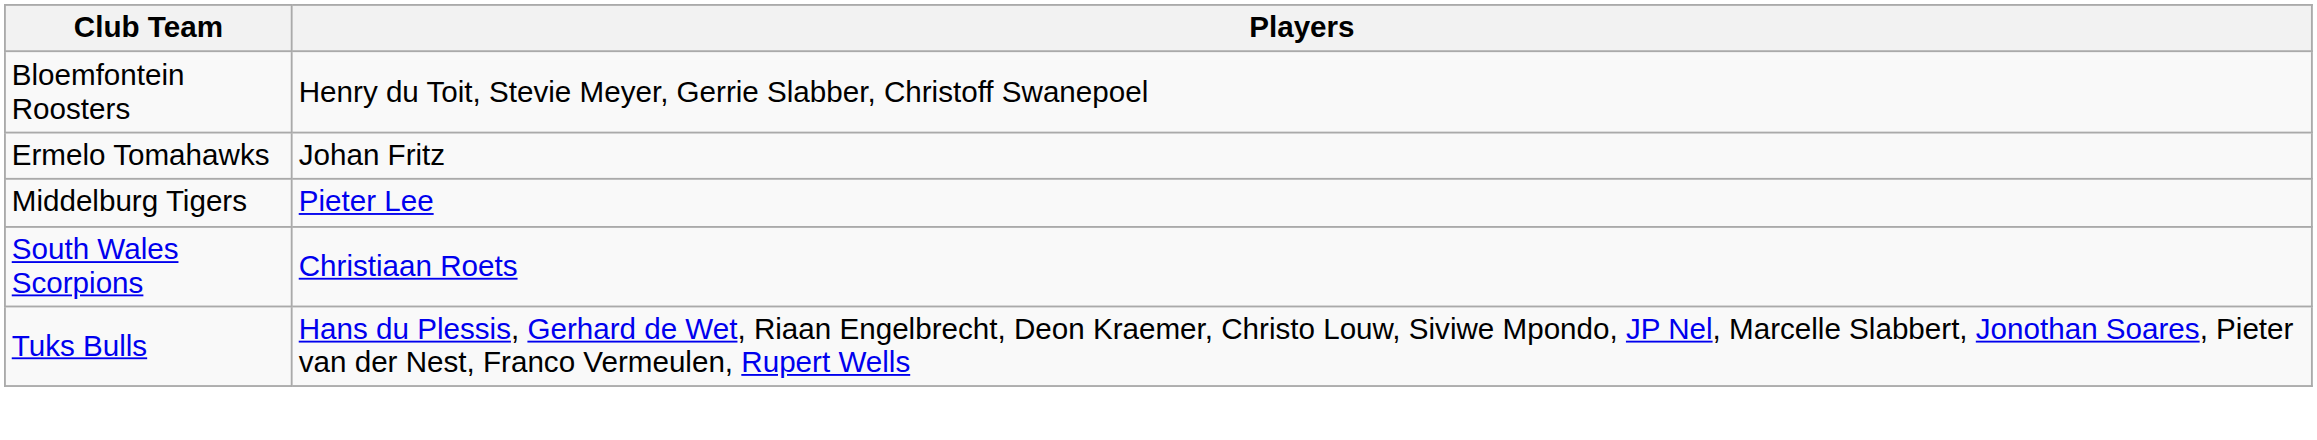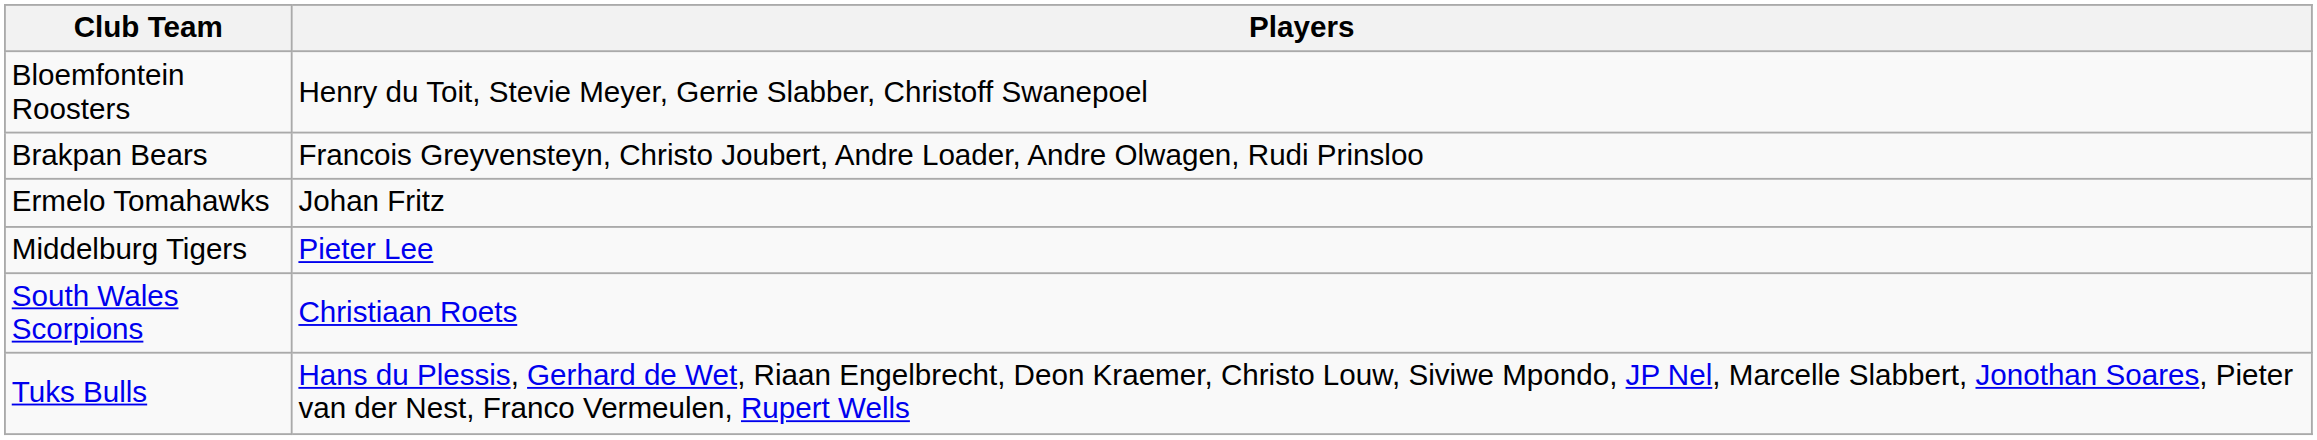+ row: Brakpan Bears | Francois Greyvensteyn, Christo Joubert, Andre Loader, Andre Olwagen, Rudi Prinsloo
